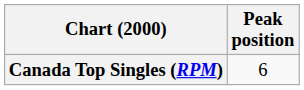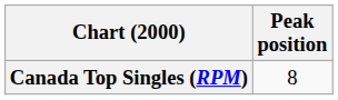Canada Top Singles (RPM) | Peak position: 6 -> 8
